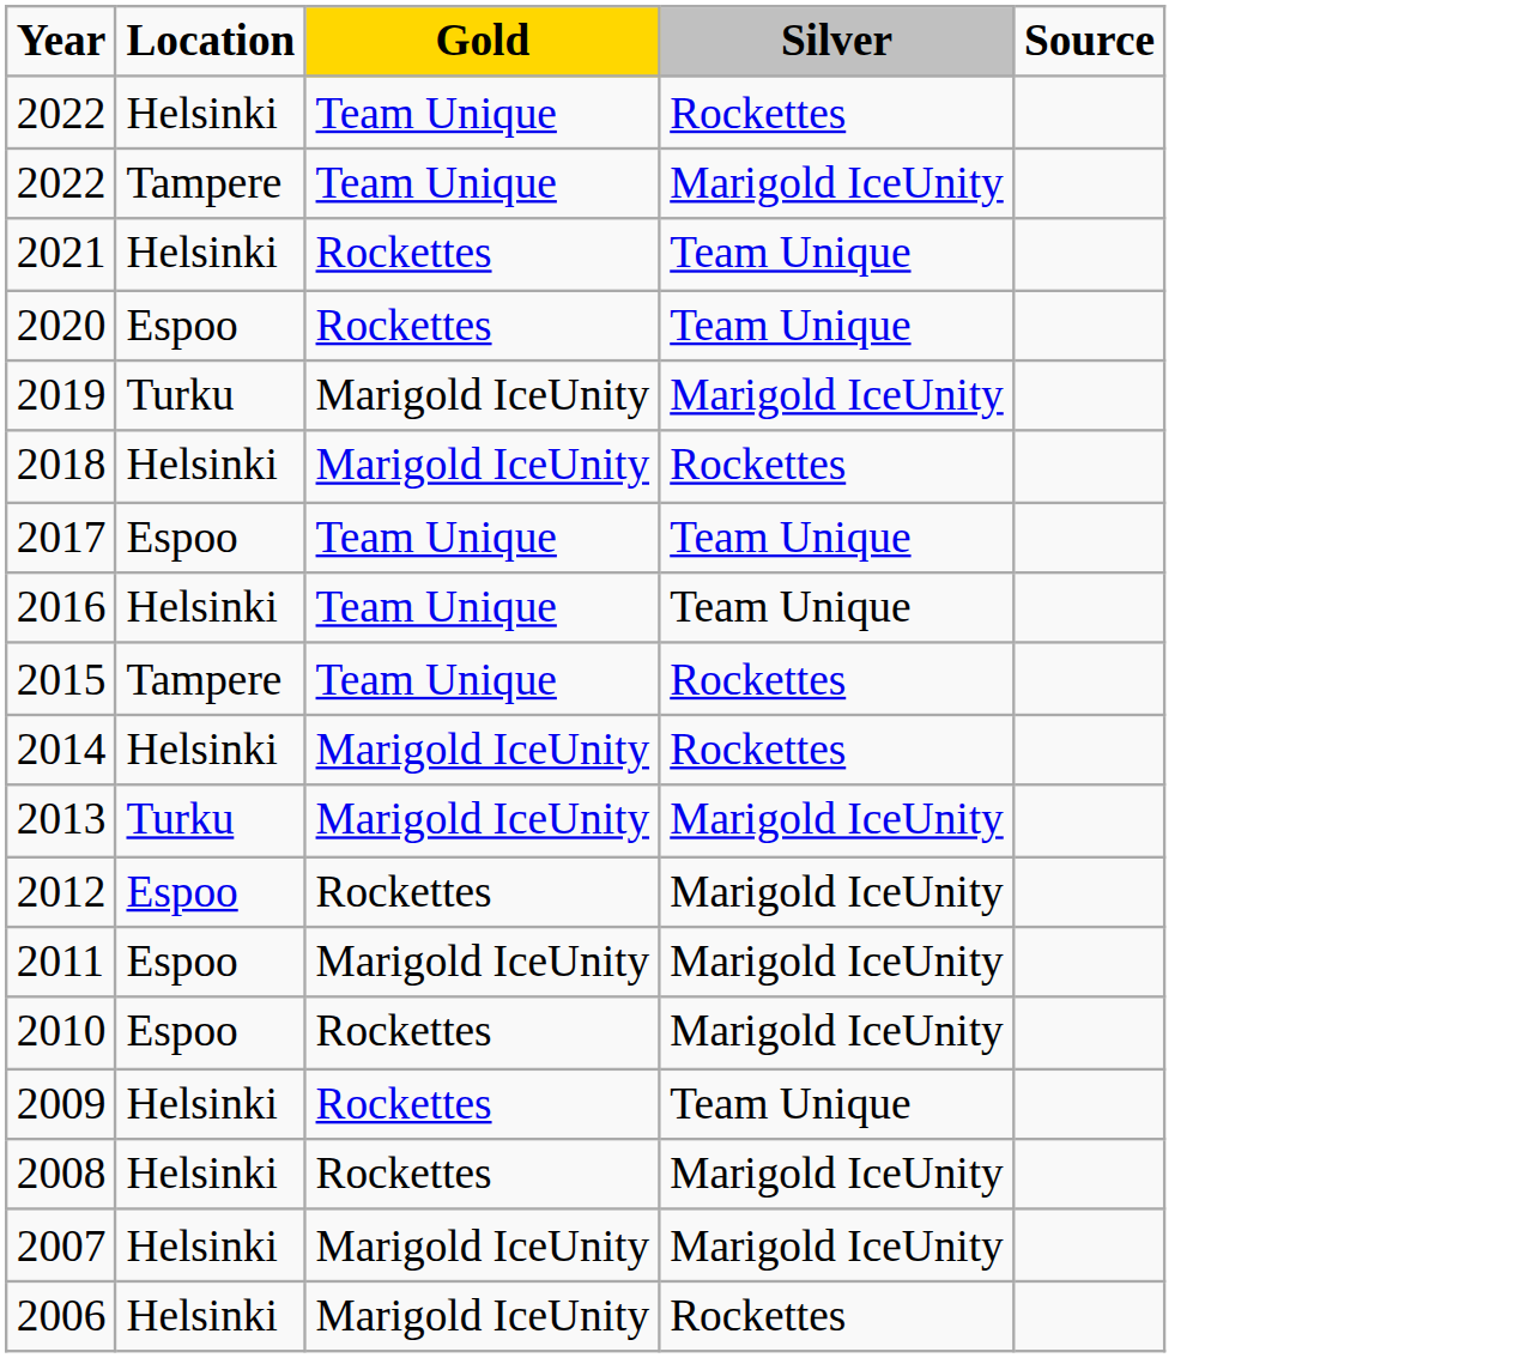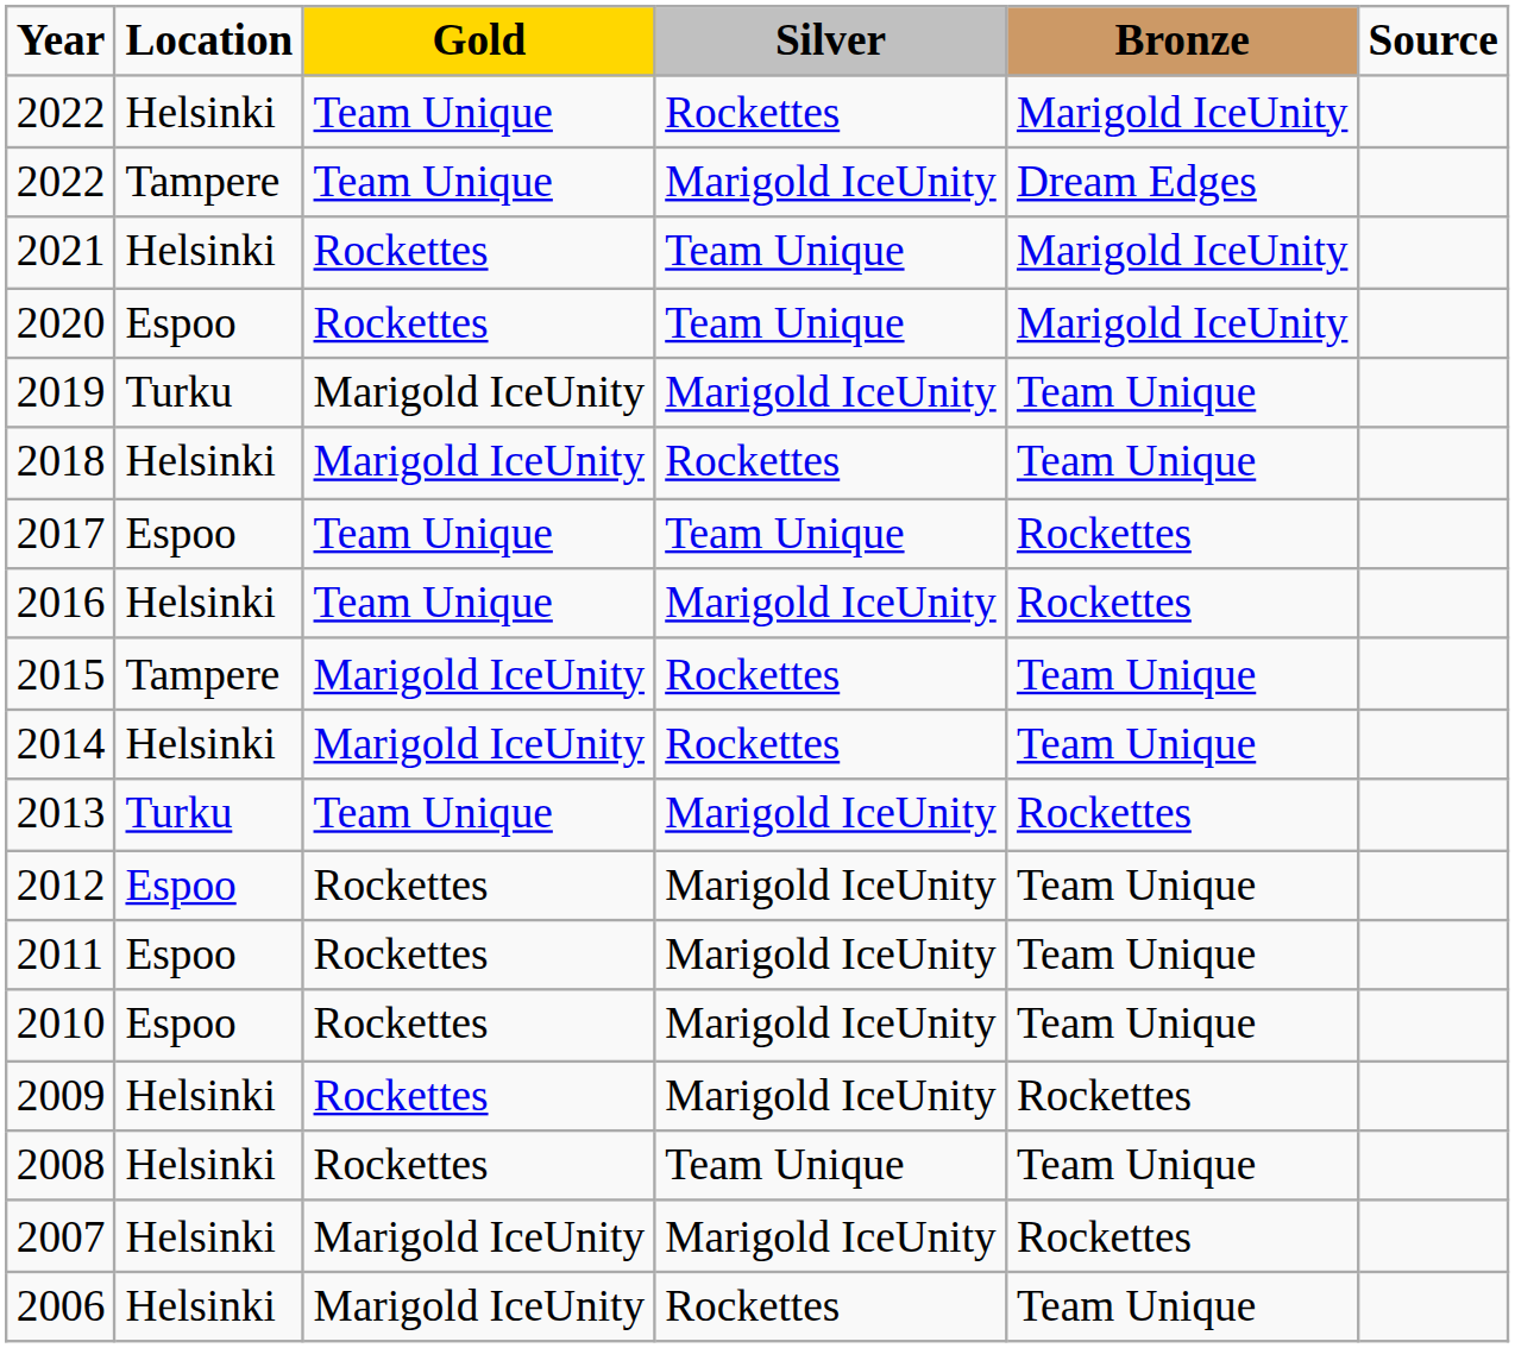+ column: Bronze | Marigold IceUnity | Dream Edges | Marigold IceUnity | Marigold IceUnity | Team Unique | Team Unique | Rockettes | Rockettes | Team Unique | Team Unique | Rockettes | Team Unique | Team Unique | Team Unique | Rockettes | Team Unique | Rockettes | Team Unique
2016 | Silver: Team Unique -> Marigold IceUnity
2015 | Gold: Team Unique -> Marigold IceUnity
2013 | Gold: Marigold IceUnity -> Team Unique
2011 | Gold: Marigold IceUnity -> Rockettes
2009 | Silver: Team Unique -> Marigold IceUnity
2008 | Silver: Marigold IceUnity -> Team Unique
